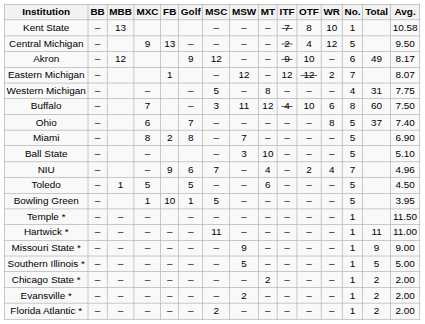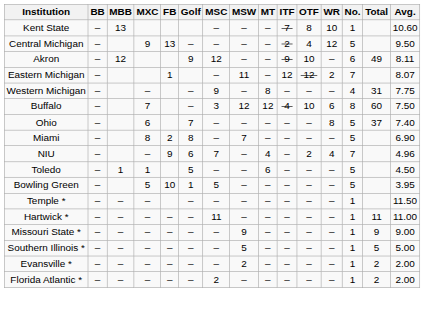Kent State | Avg.: 10.58 -> 10.60
Akron | Avg.: 8.17 -> 8.11
Eastern Michigan | MSW: 12 -> 11
Western Michigan | MSC: 5 -> 9
Buffalo | MSW: 11 -> 12
- row: Ball State | – | – | – | 3 | 10 | – | – | – | 5 | 5.10
Toledo | MXC: 5 -> 1
Bowling Green | MXC: 1 -> 5
- row: Chicago State * | – | – | – | – | – | – | – | 2 | – | – | – | 1 | 2 | 2.00
